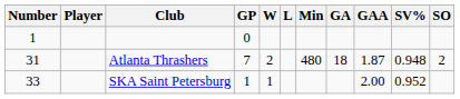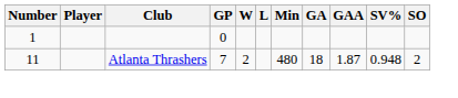Atlanta Thrashers | Number: 31 -> 11
- row: 33 | SKA Saint Petersburg | 1 | 1 | 2.00 | 0.952
